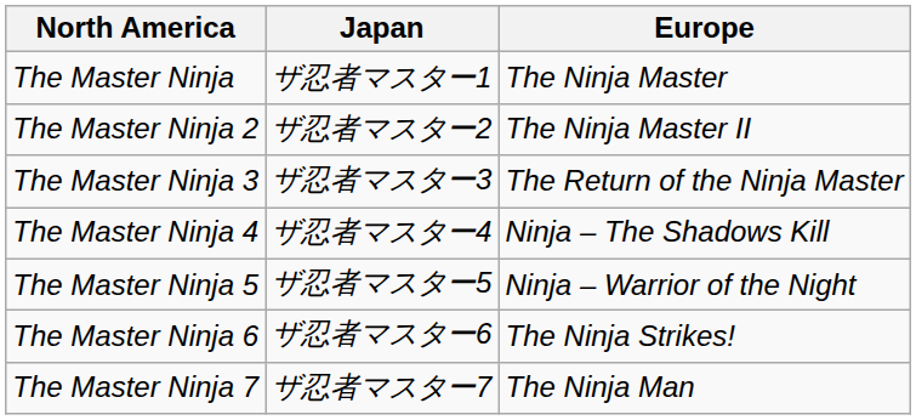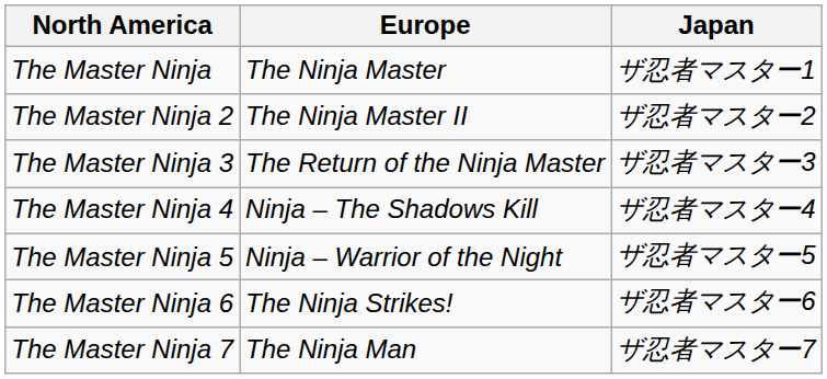columns swapped: Europe <-> Japan
